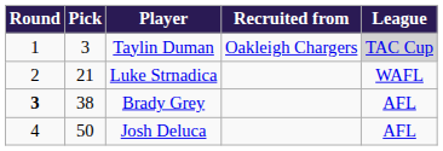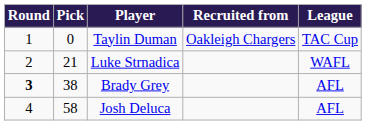Taylin Duman | Pick: 3 -> 0
Taylin Duman | League: lightgrey background -> no background
Josh Deluca | Pick: 50 -> 58
